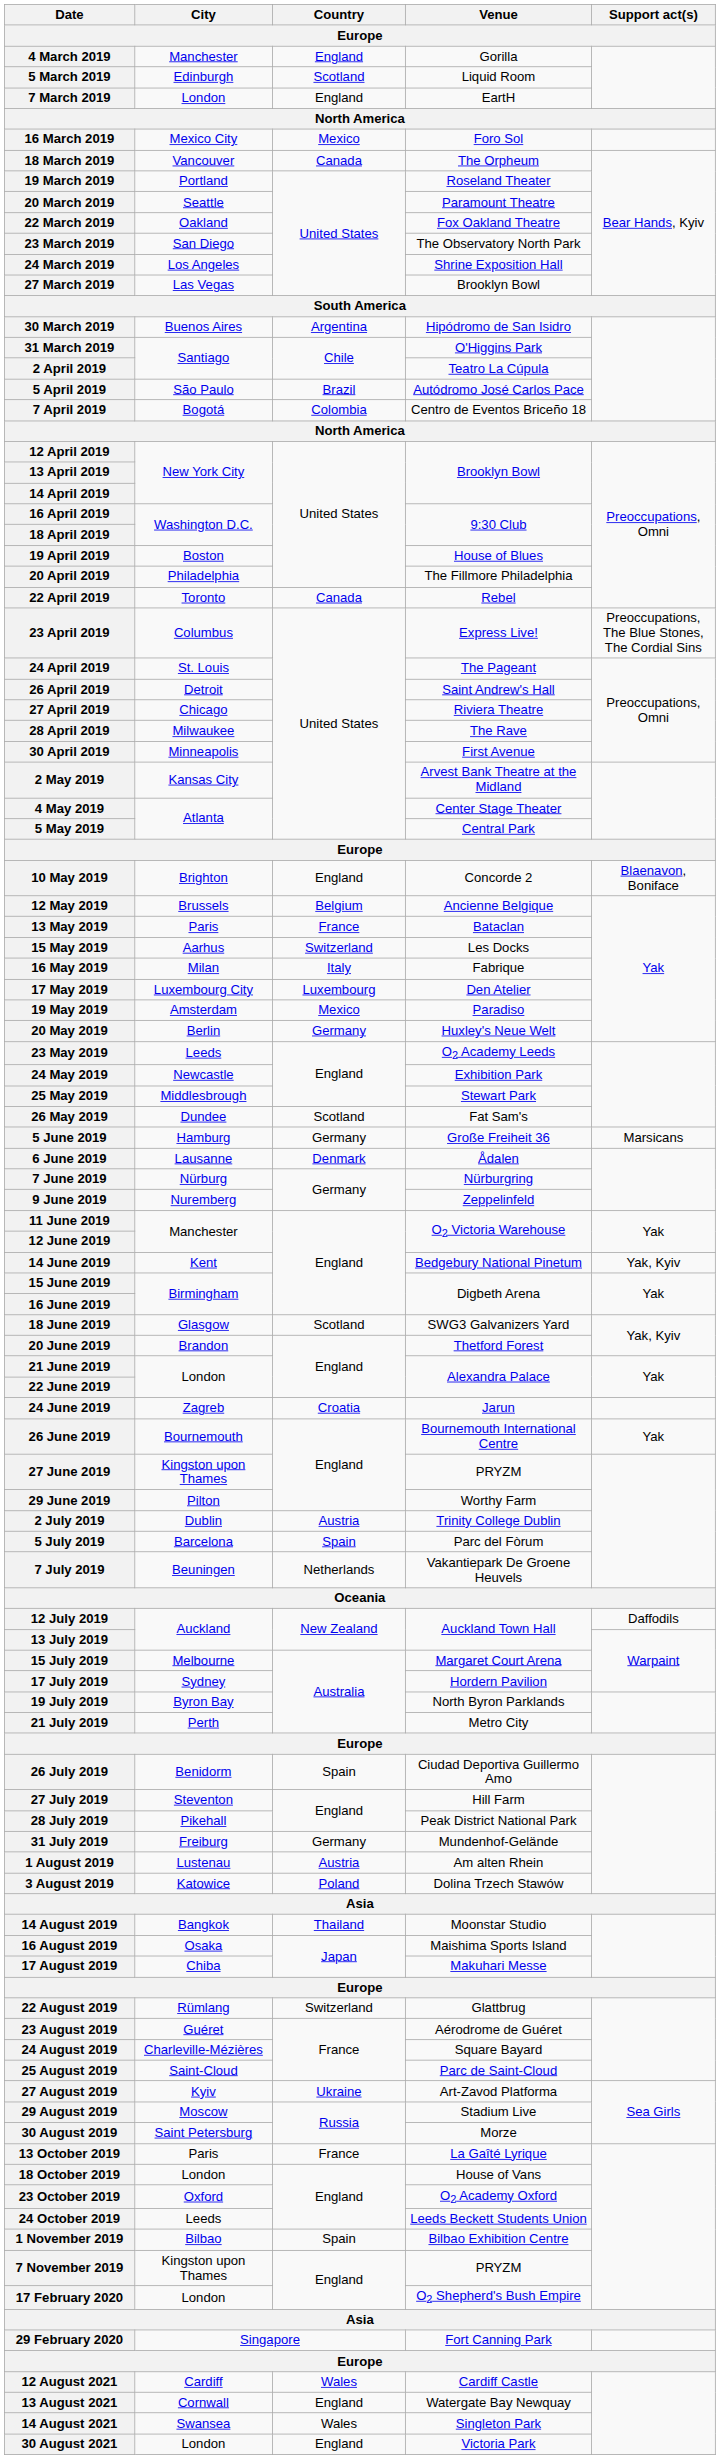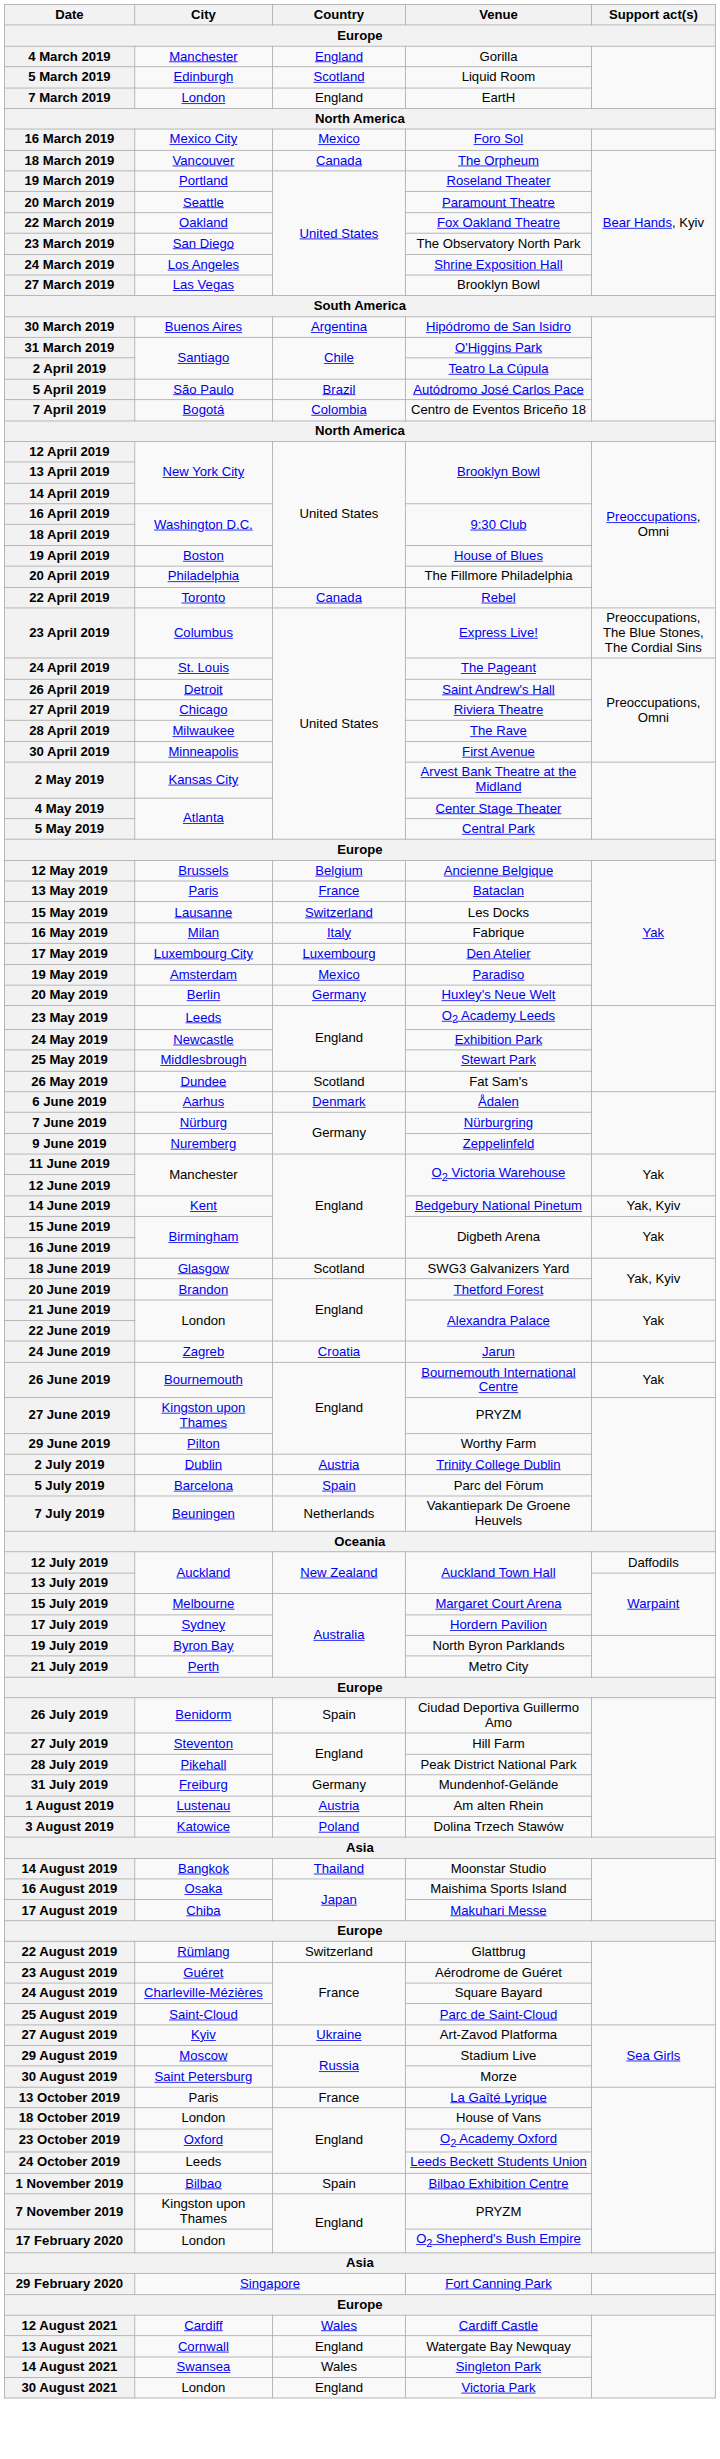- row: 10 May 2019 | Brighton | England | Concorde 2 | Blaenavon, Boniface
15 May 2019 | City: Aarhus -> Lausanne
- row: 5 June 2019 | Hamburg | Germany | Große Freiheit 36 | Marsicans
6 June 2019 | City: Lausanne -> Aarhus
